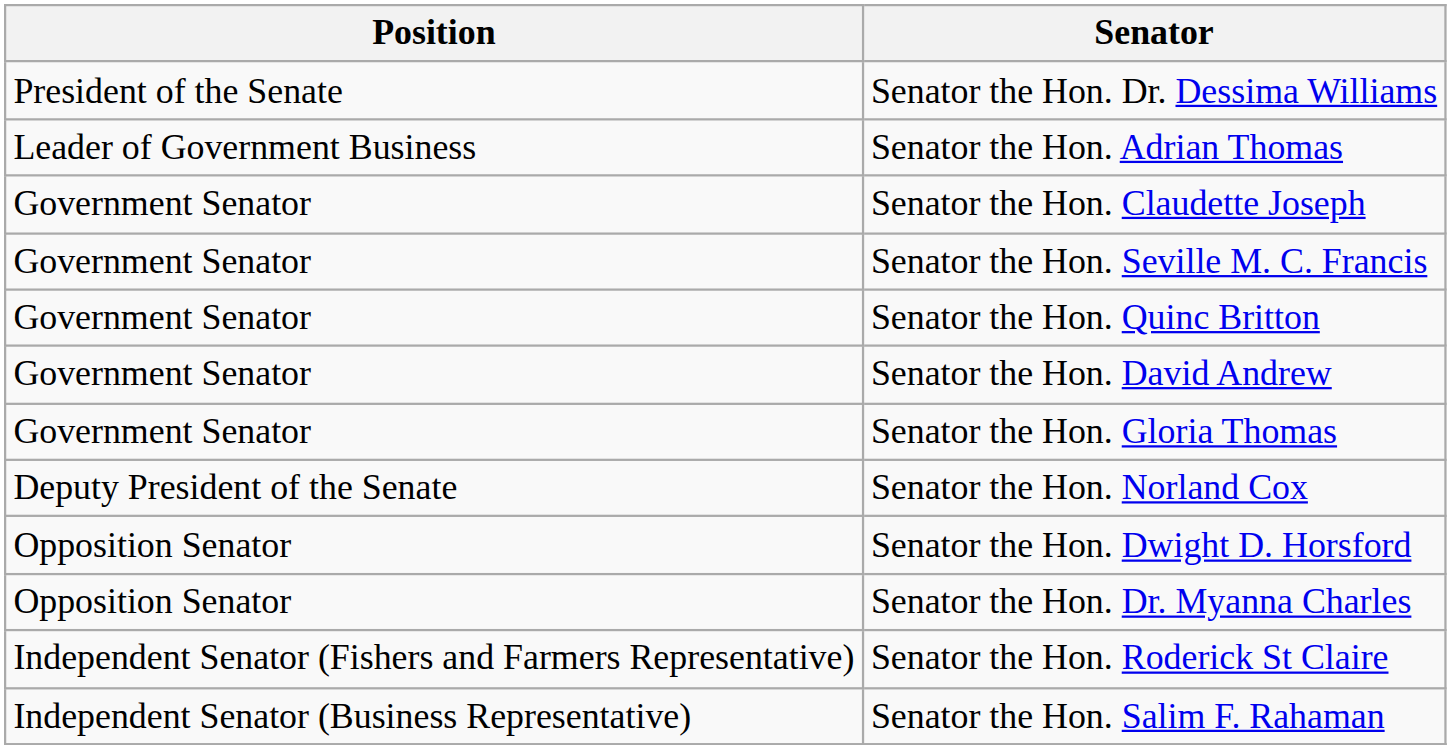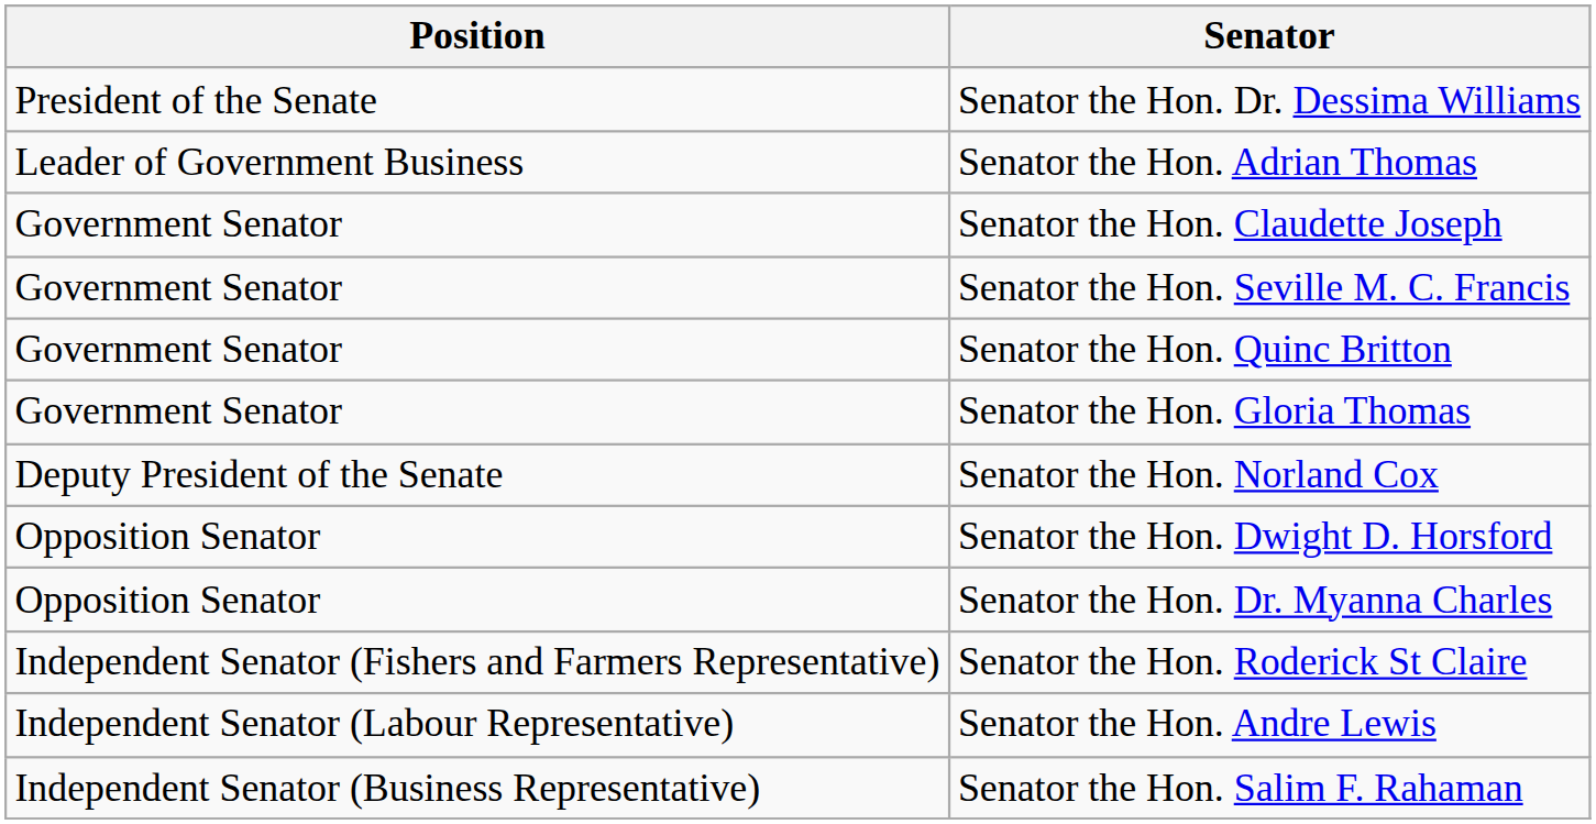- row: Government Senator | Senator the Hon. David Andrew
+ row: Independent Senator (Labour Representative) | Senator the Hon. Andre Lewis
